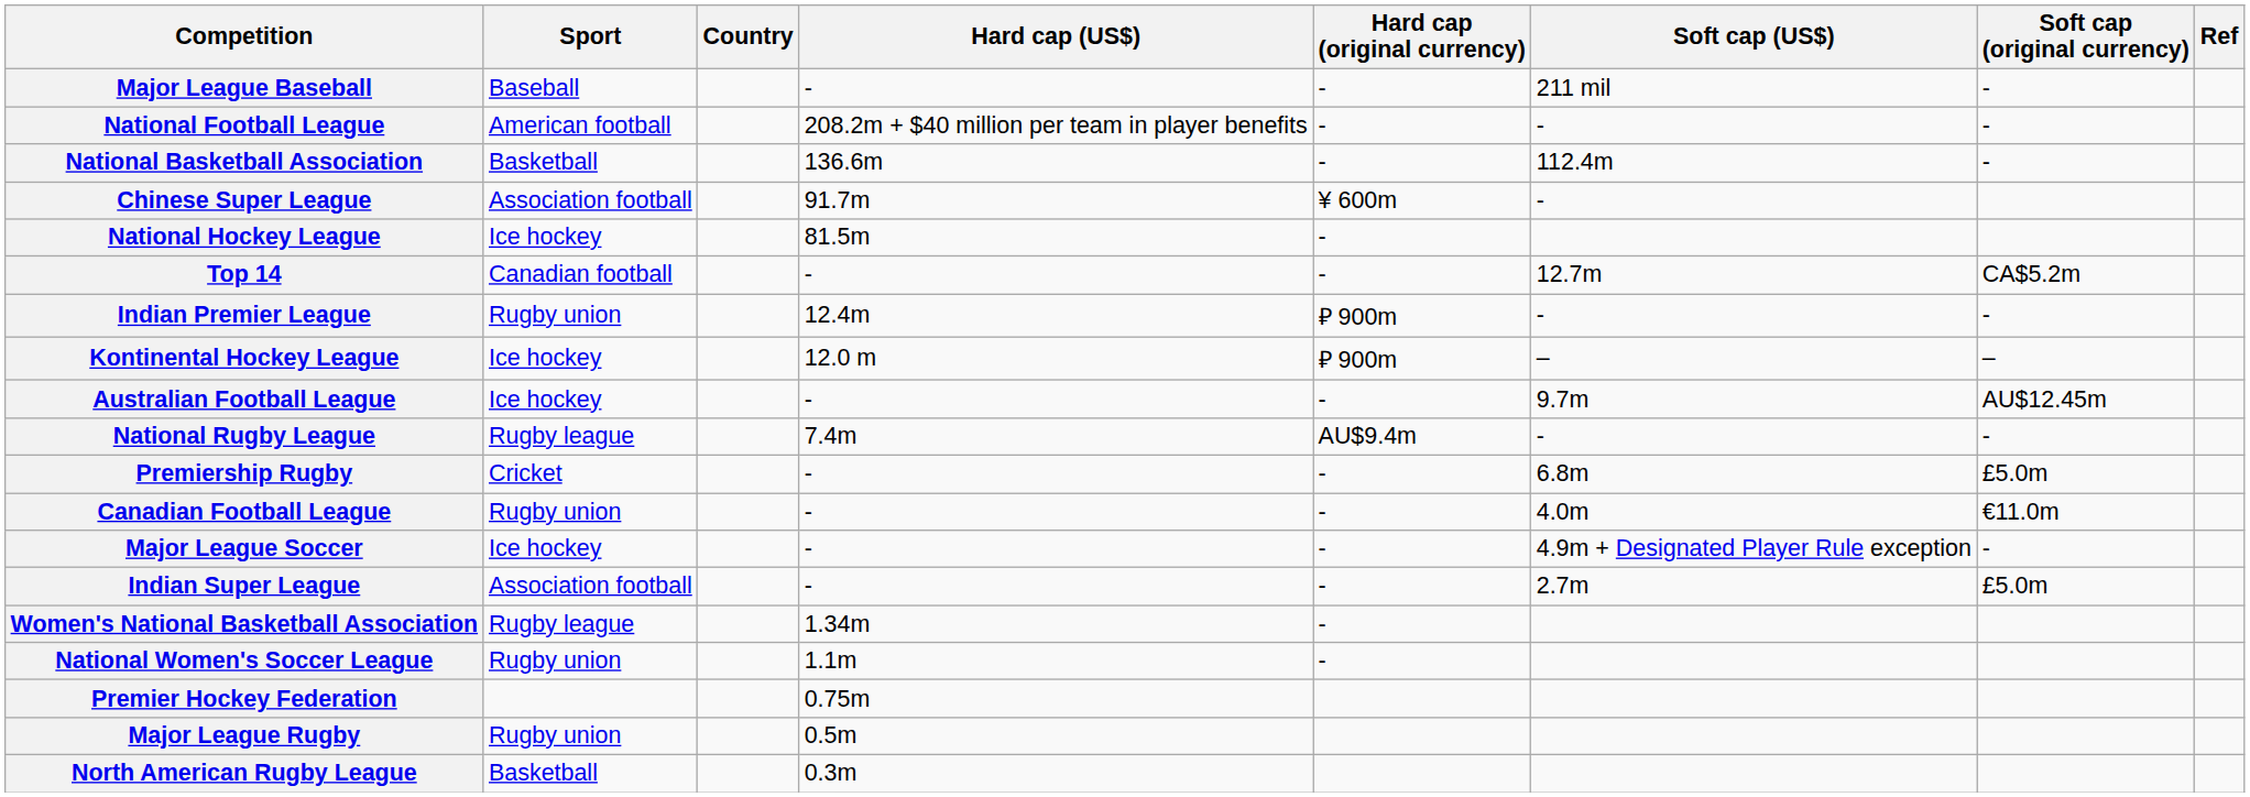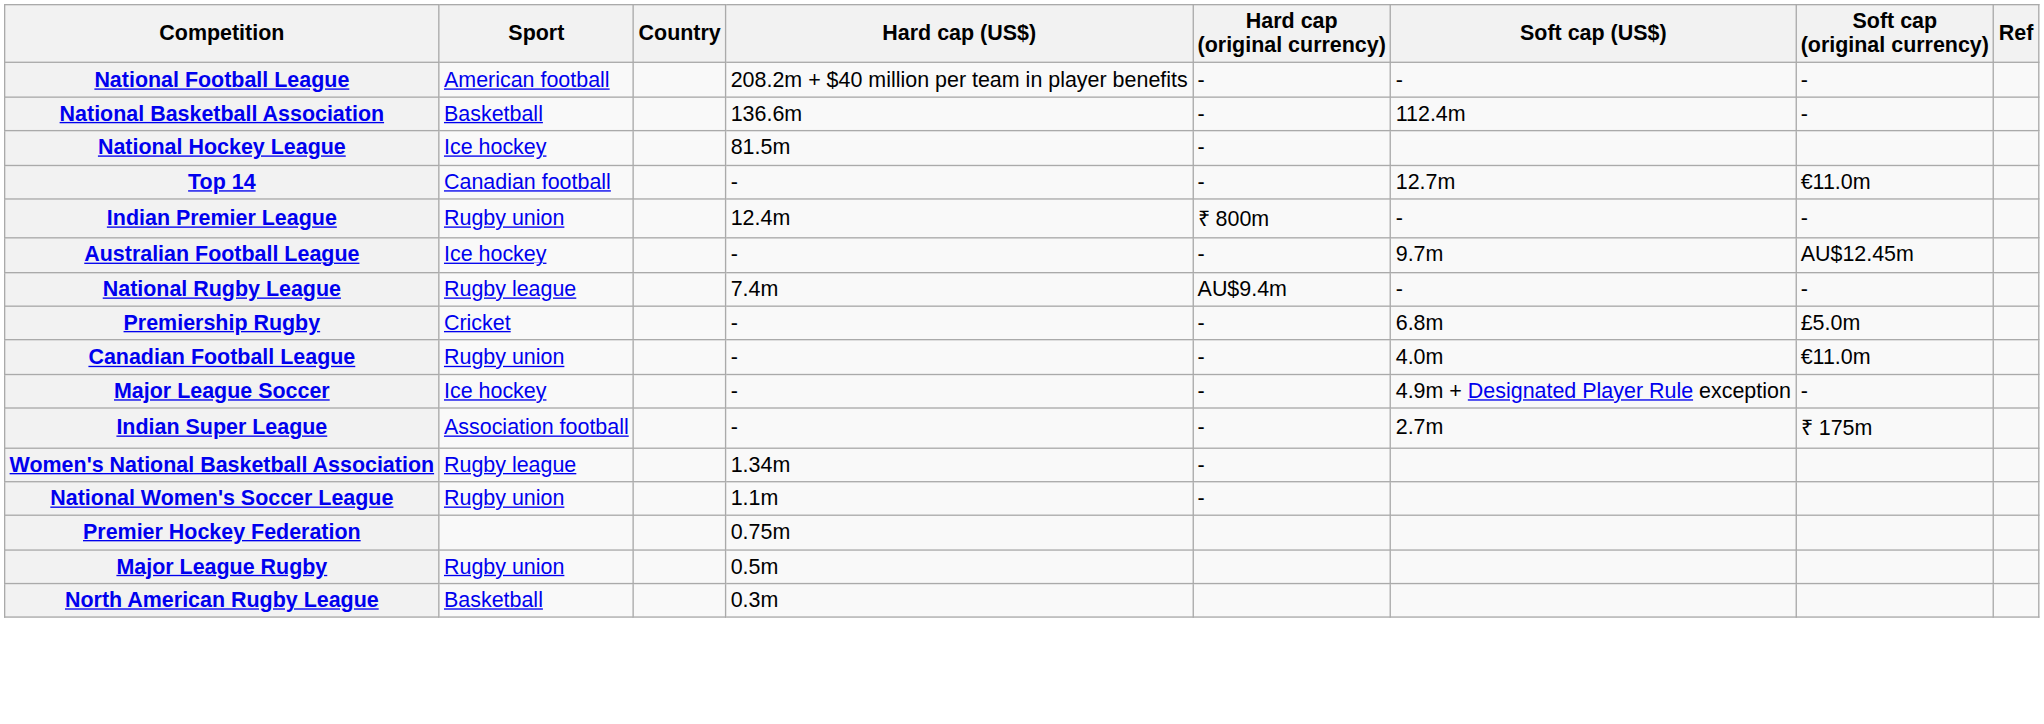- row: Major League Baseball | Baseball | - | - | 211 mil | -
- row: Chinese Super League | Association football | 91.7m | ¥ 600m | -
Top 14 | Soft cap (original currency): CA$5.2m -> €11.0m
Indian Premier League | Hard cap (original currency): ₽ 900m -> ₹ 800m
- row: Kontinental Hockey League | Ice hockey | 12.0 m | ₽ 900m | – | –
Indian Super League | Soft cap (original currency): £5.0m -> ₹ 175m
